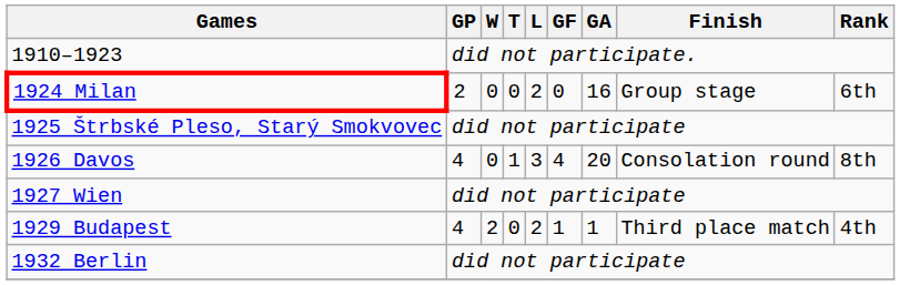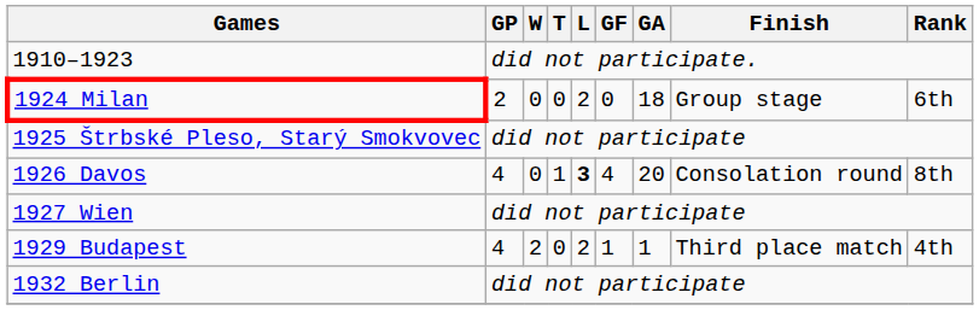1924 Milan | GA: 16 -> 18
1926 Davos | L: normal -> bold
